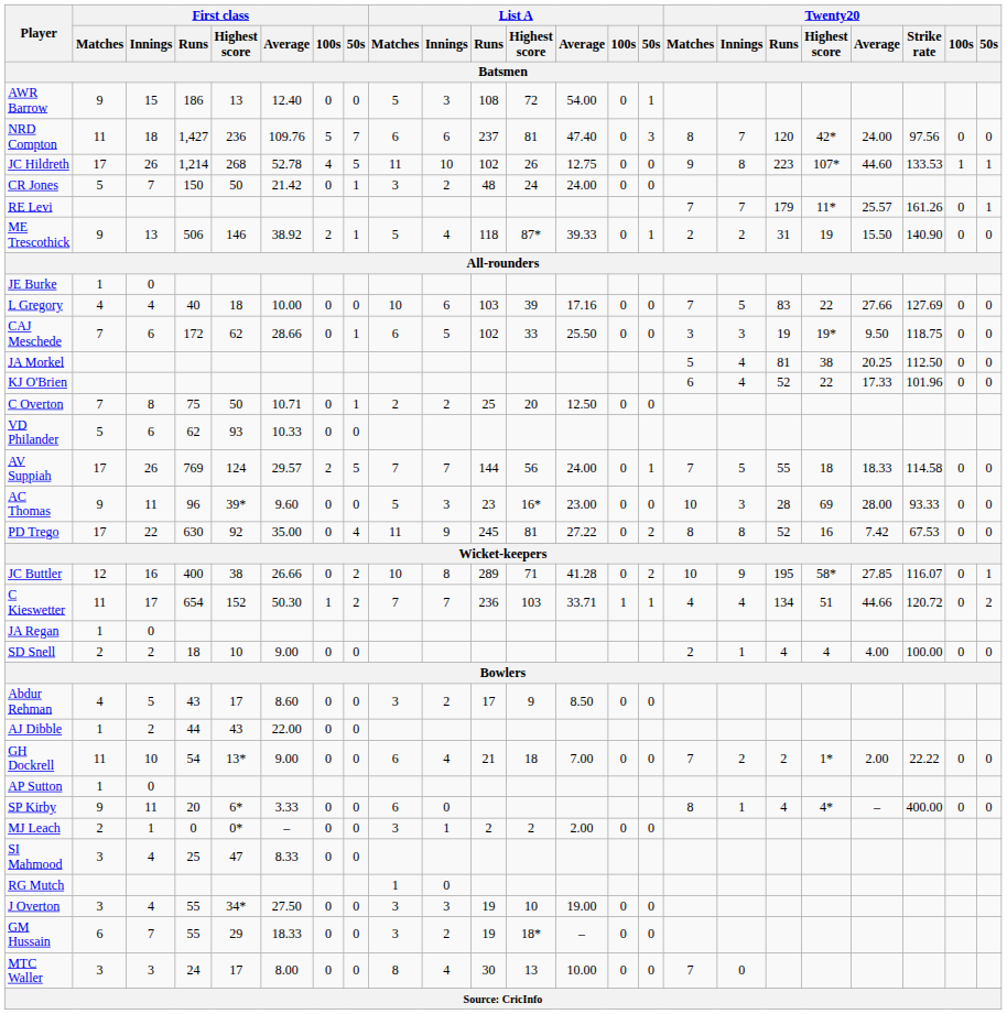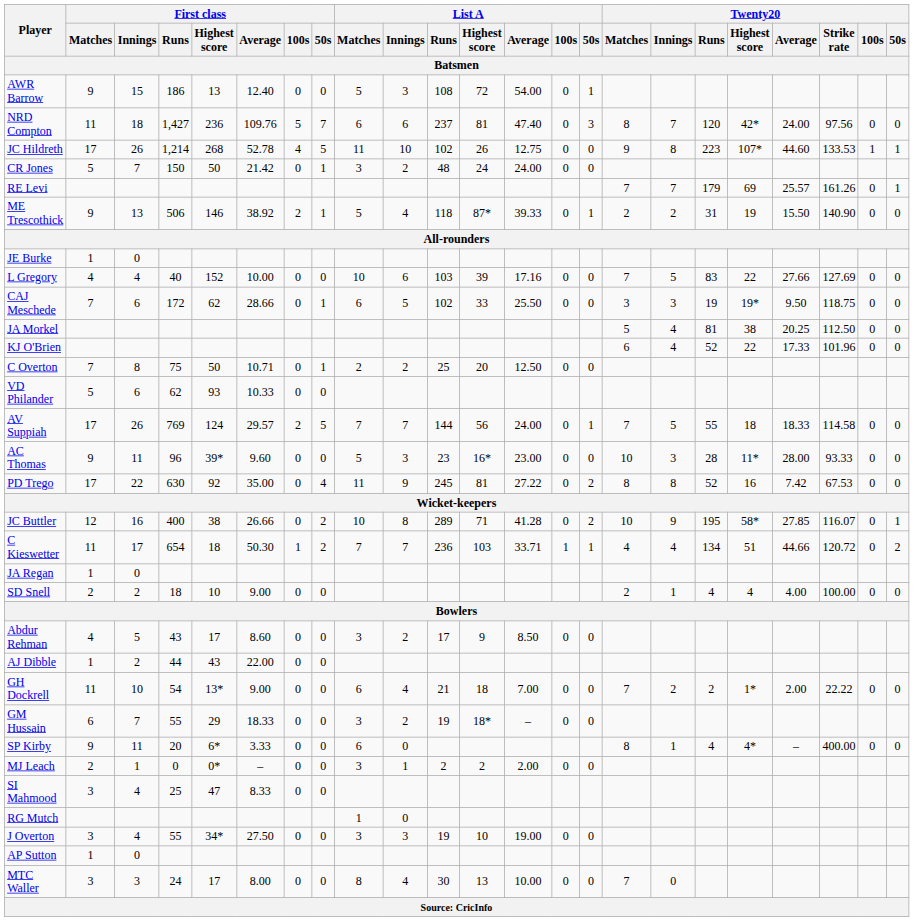RE Levi | Twenty20 / Highest score: 11* -> 69
L Gregory | First class / Highest score: 18 -> 152
AC Thomas | Twenty20 / Highest score: 69 -> 11*
C Kieswetter | First class / Highest score: 152 -> 18
rows swapped: GM Hussain <-> AP Sutton
